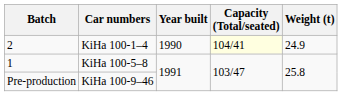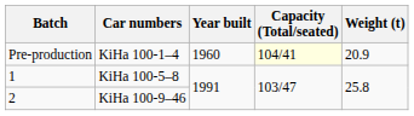KiHa 100-1–4 | Batch: 2 -> Pre-production
KiHa 100-1–4 | Year built: 1990 -> 1960
KiHa 100-1–4 | Weight (t): 24.9 -> 20.9
KiHa 100-9–46 | Batch: Pre-production -> 2
